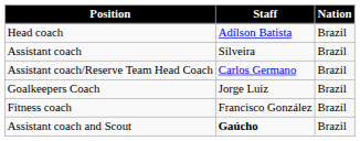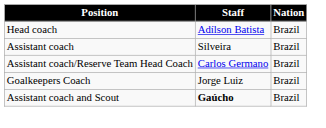- row: Fitness coach | Francisco González | Brazil
